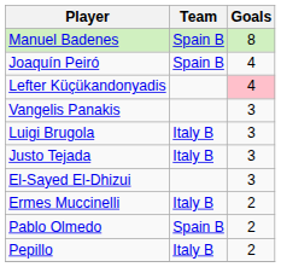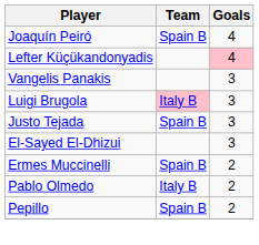- row: Manuel Badenes | Spain B | 8
Luigi Brugola | Team: no background -> pink background
Justo Tejada | Team: Italy B -> Spain B
Ermes Muccinelli | Team: Italy B -> Spain B
Pablo Olmedo | Team: Spain B -> Italy B
Pepillo | Team: Italy B -> Spain B
